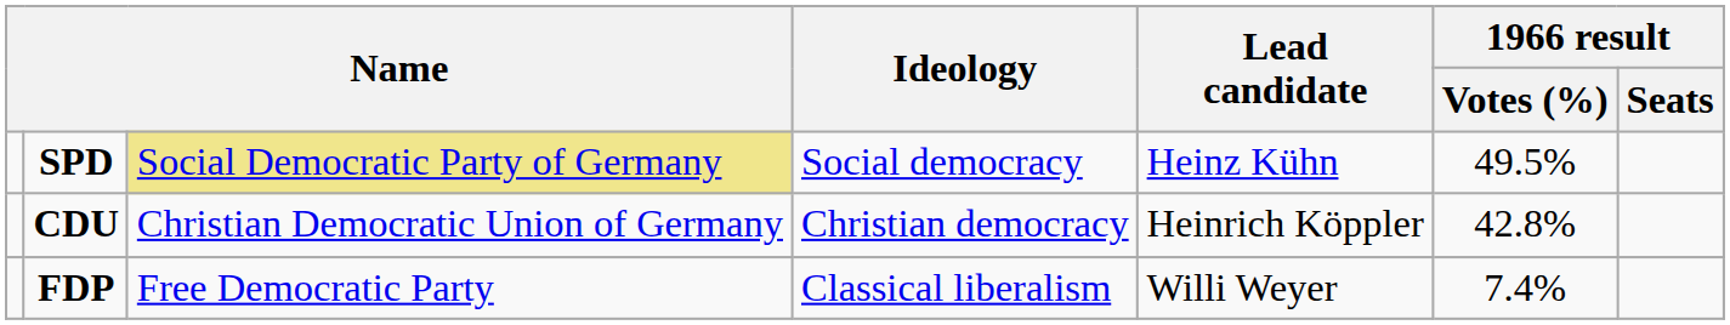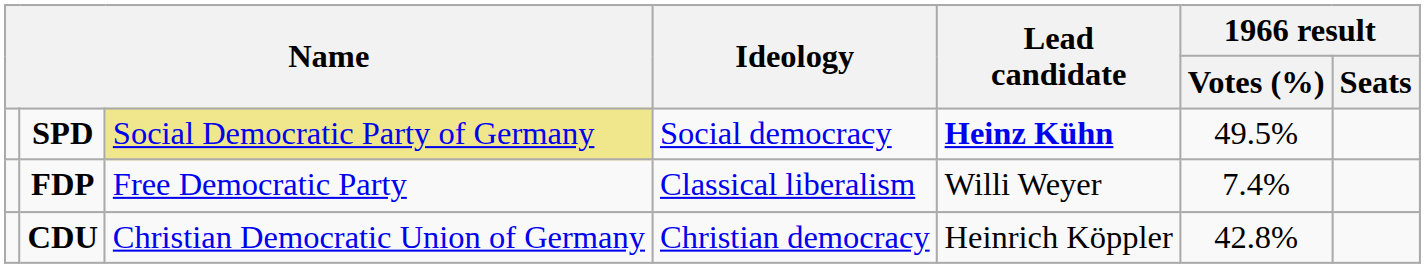SPD | Lead candidate: normal -> bold
rows swapped: CDU <-> FDP
